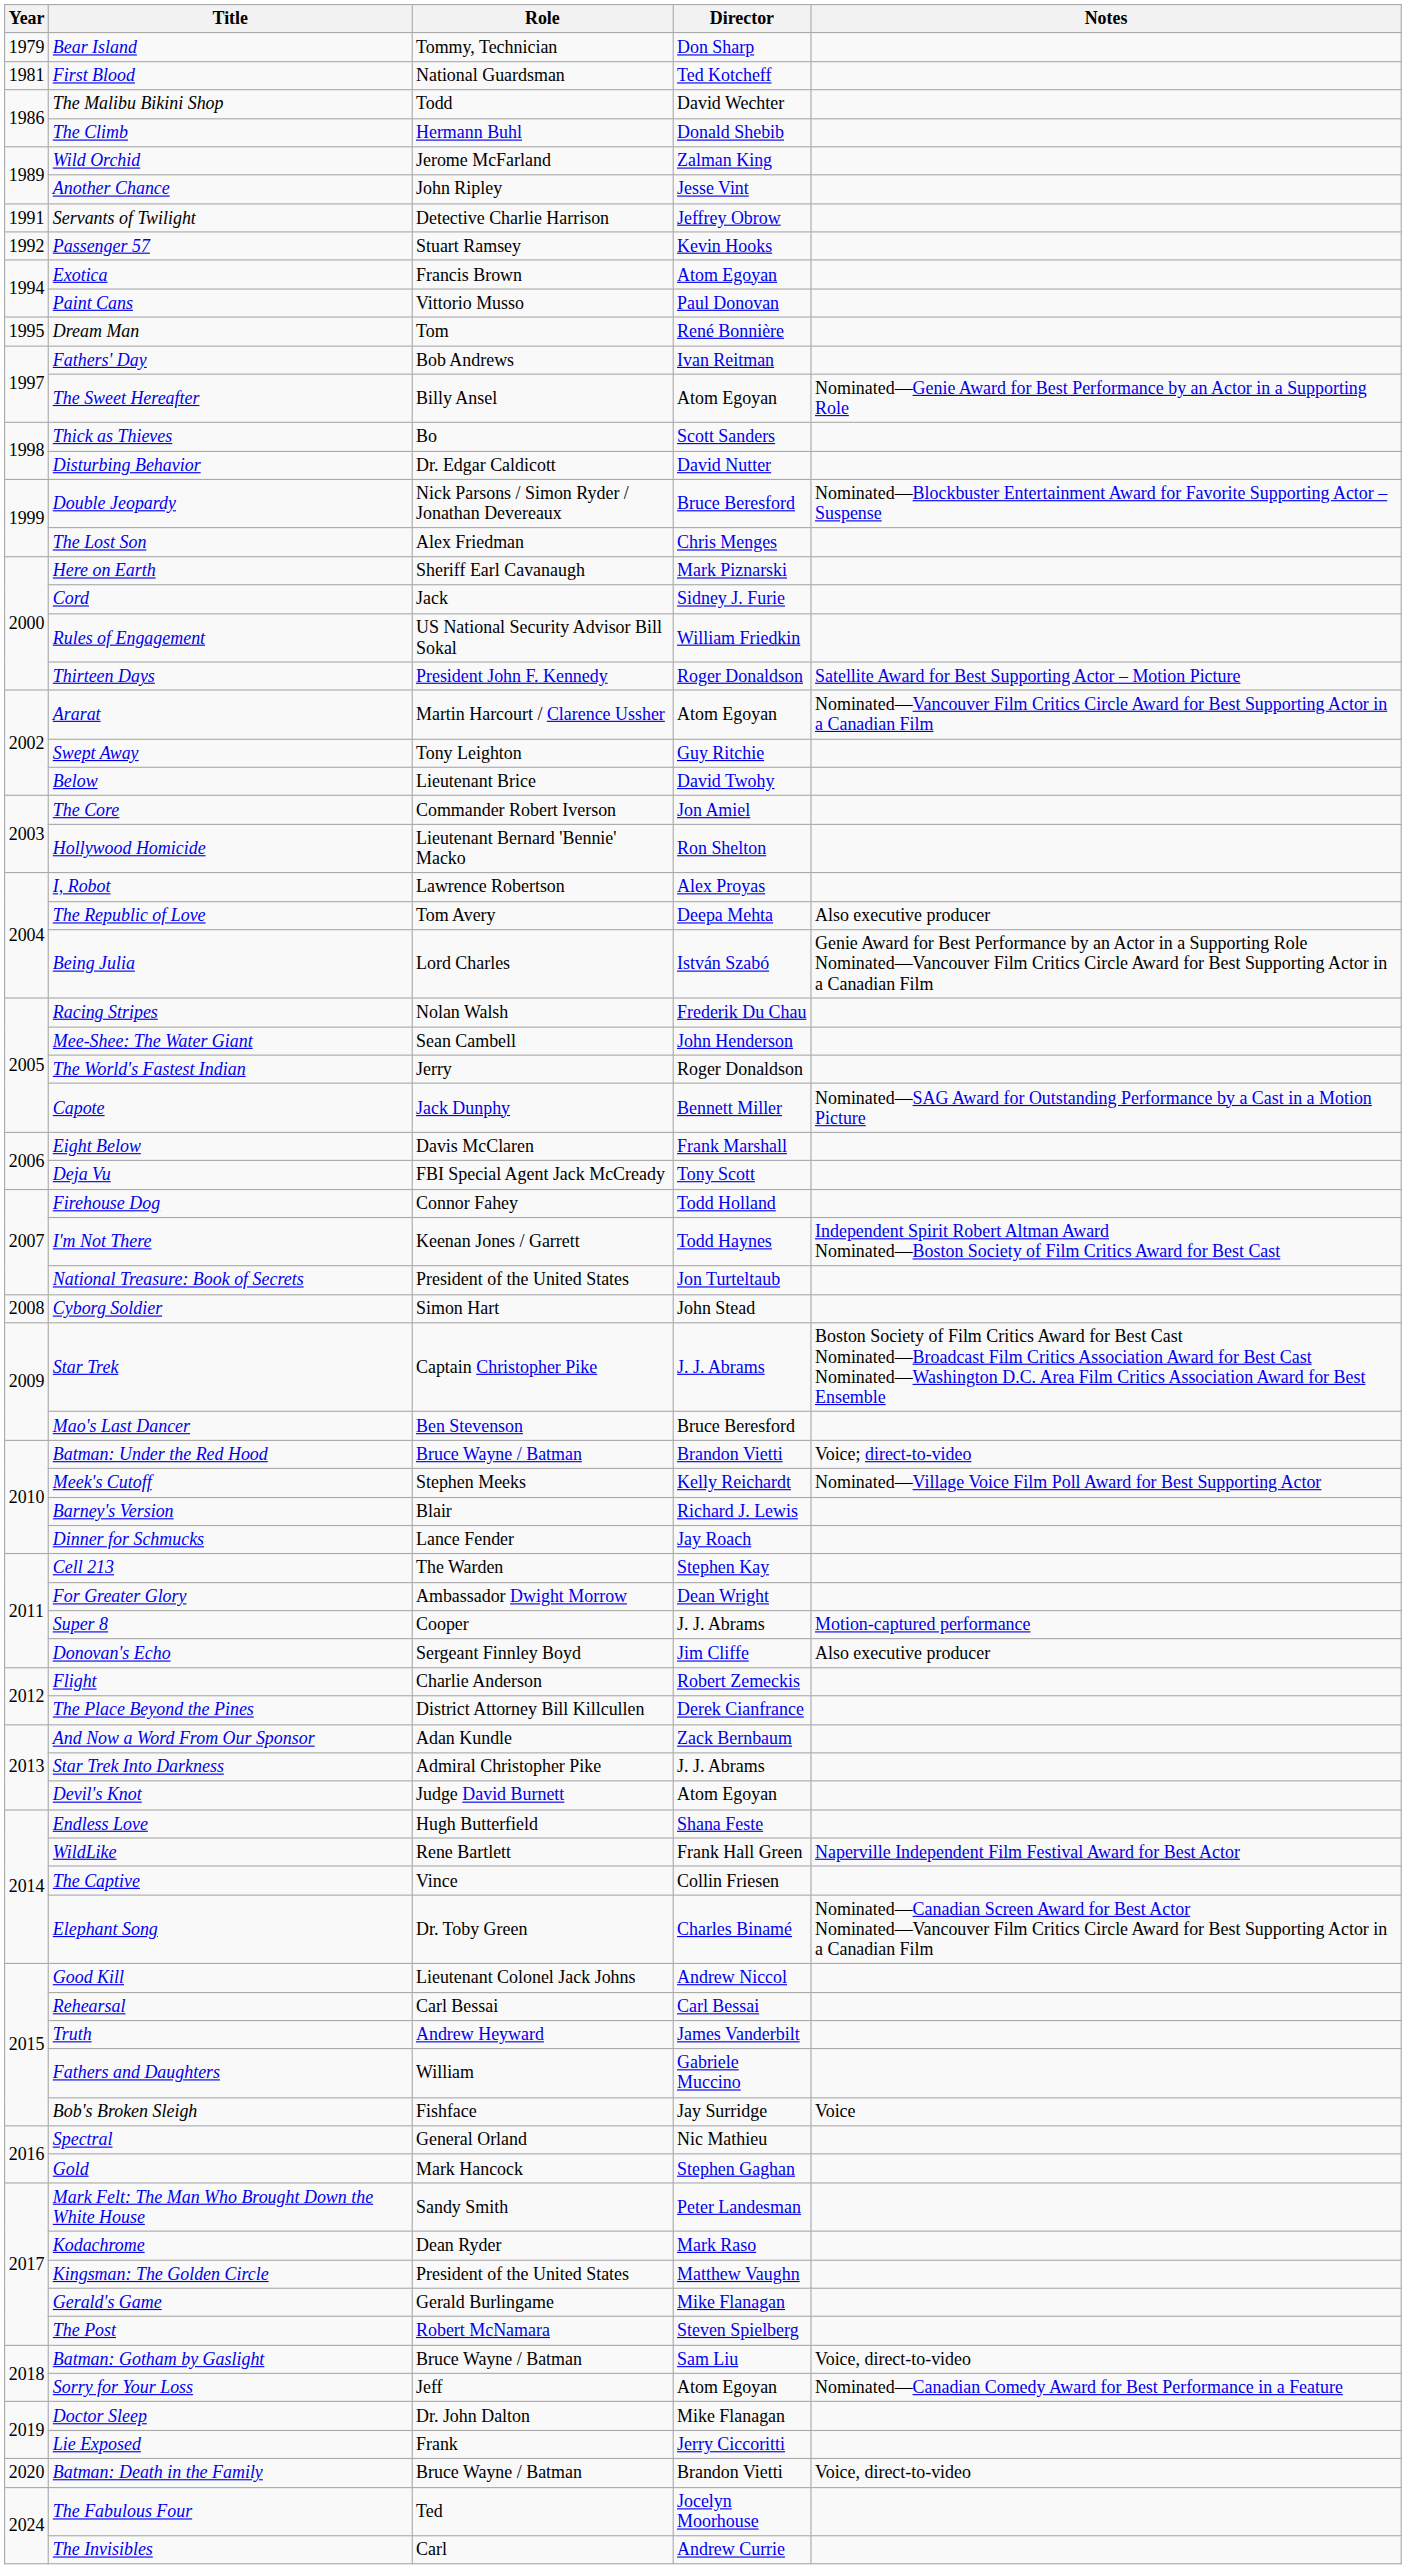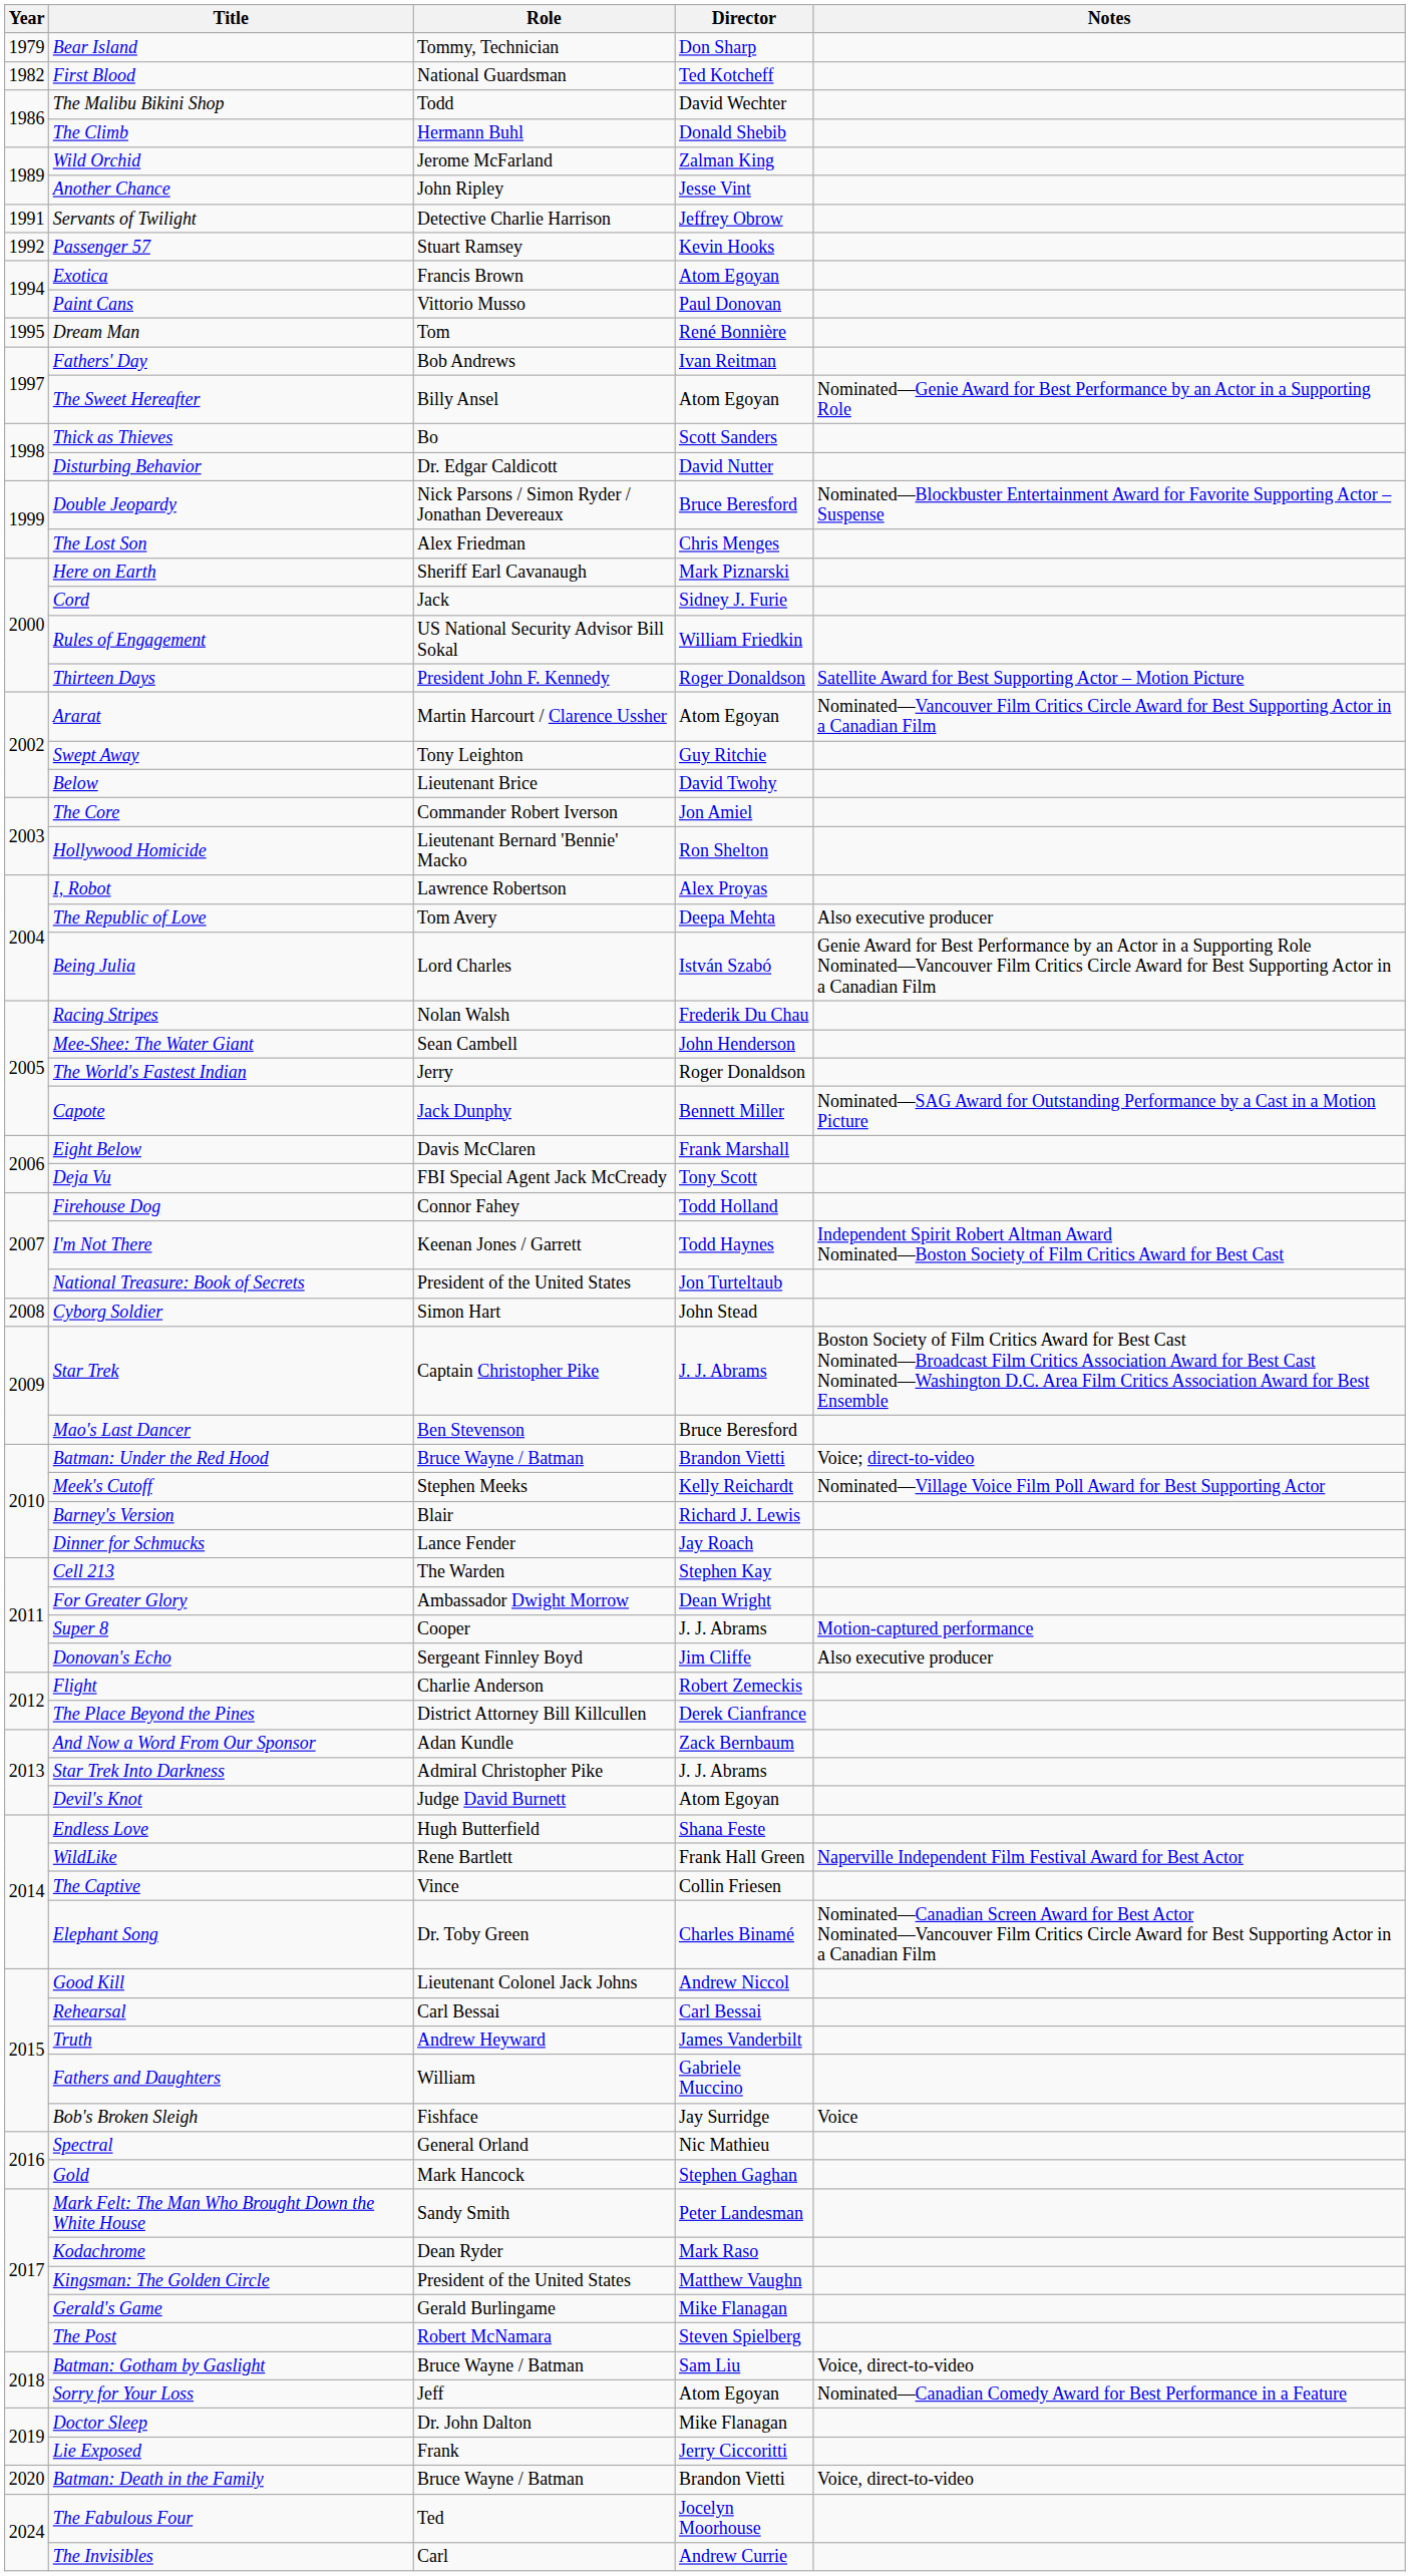First Blood | Year: 1981 -> 1982
